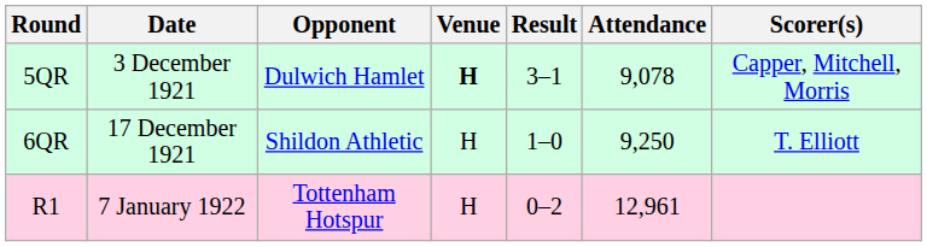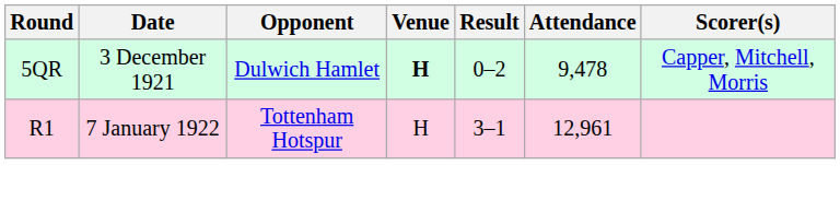5QR | Result: 3–1 -> 0–2
5QR | Attendance: 9,078 -> 9,478
- row: 6QR | 17 December 1921 | Shildon Athletic | H | 1–0 | 9,250 | T. Elliott
R1 | Result: 0–2 -> 3–1
